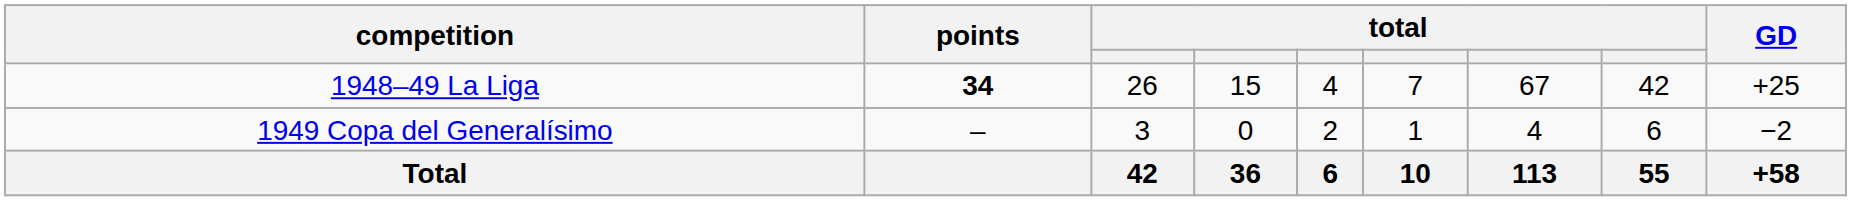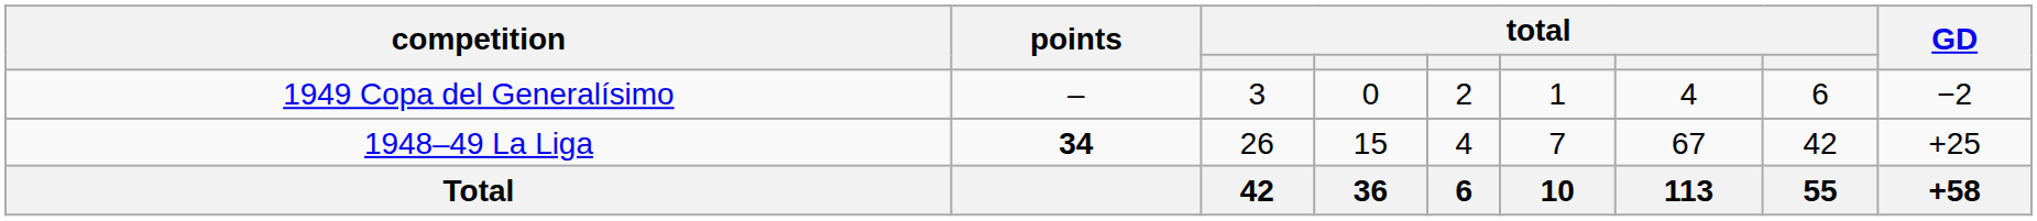rows swapped: 1948–49 La Liga <-> 1949 Copa del Generalísimo
